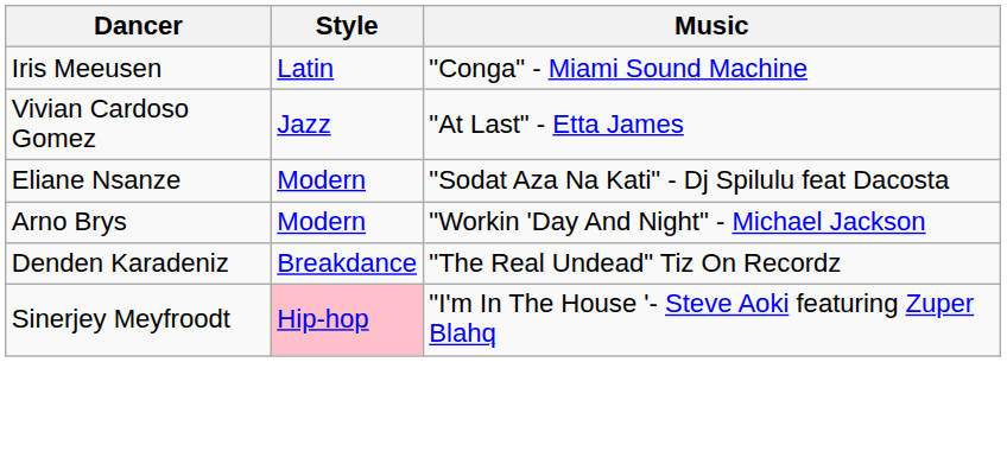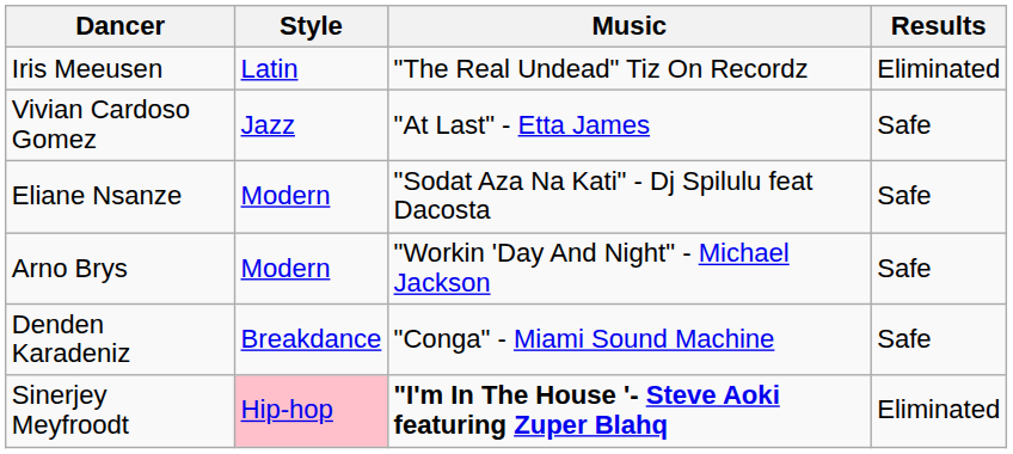+ column: Results | Eliminated | Safe | Safe | Safe | Safe | Eliminated
Iris Meeusen | Music: "Conga" - Miami Sound Machine -> "The Real Undead" Tiz On Recordz
Denden Karadeniz | Music: "The Real Undead" Tiz On Recordz -> "Conga" - Miami Sound Machine
Sinerjey Meyfroodt | Music: normal -> bold
